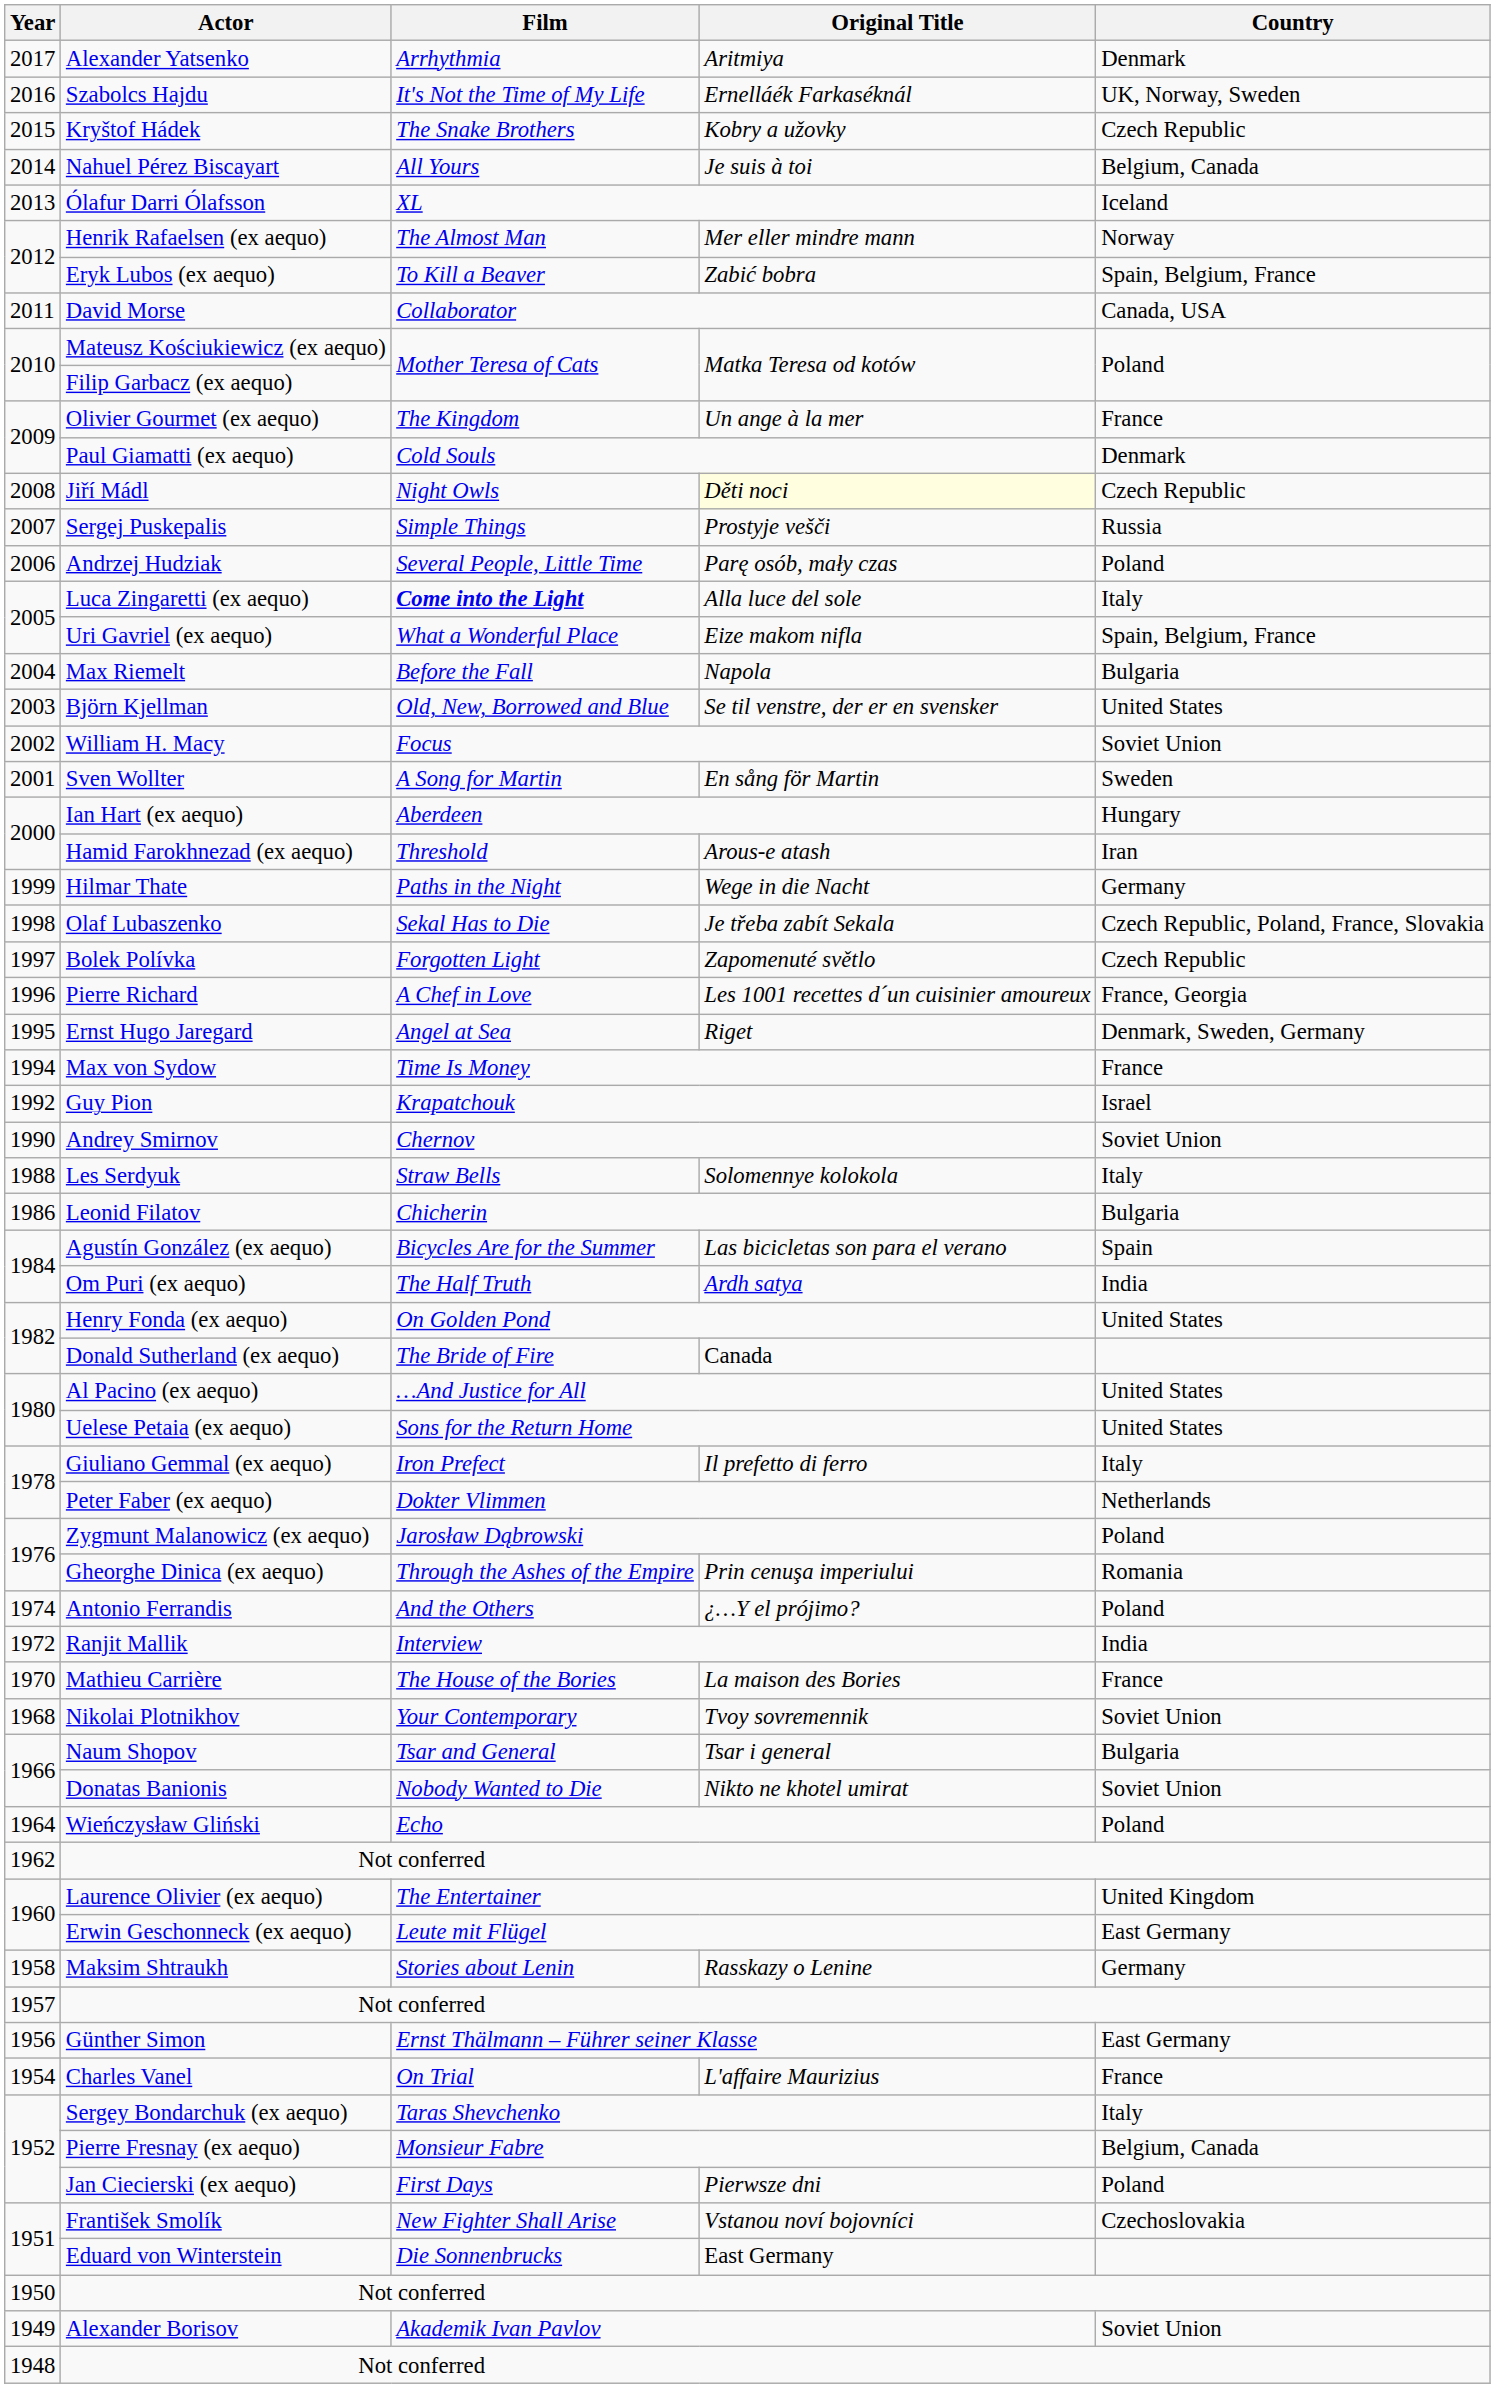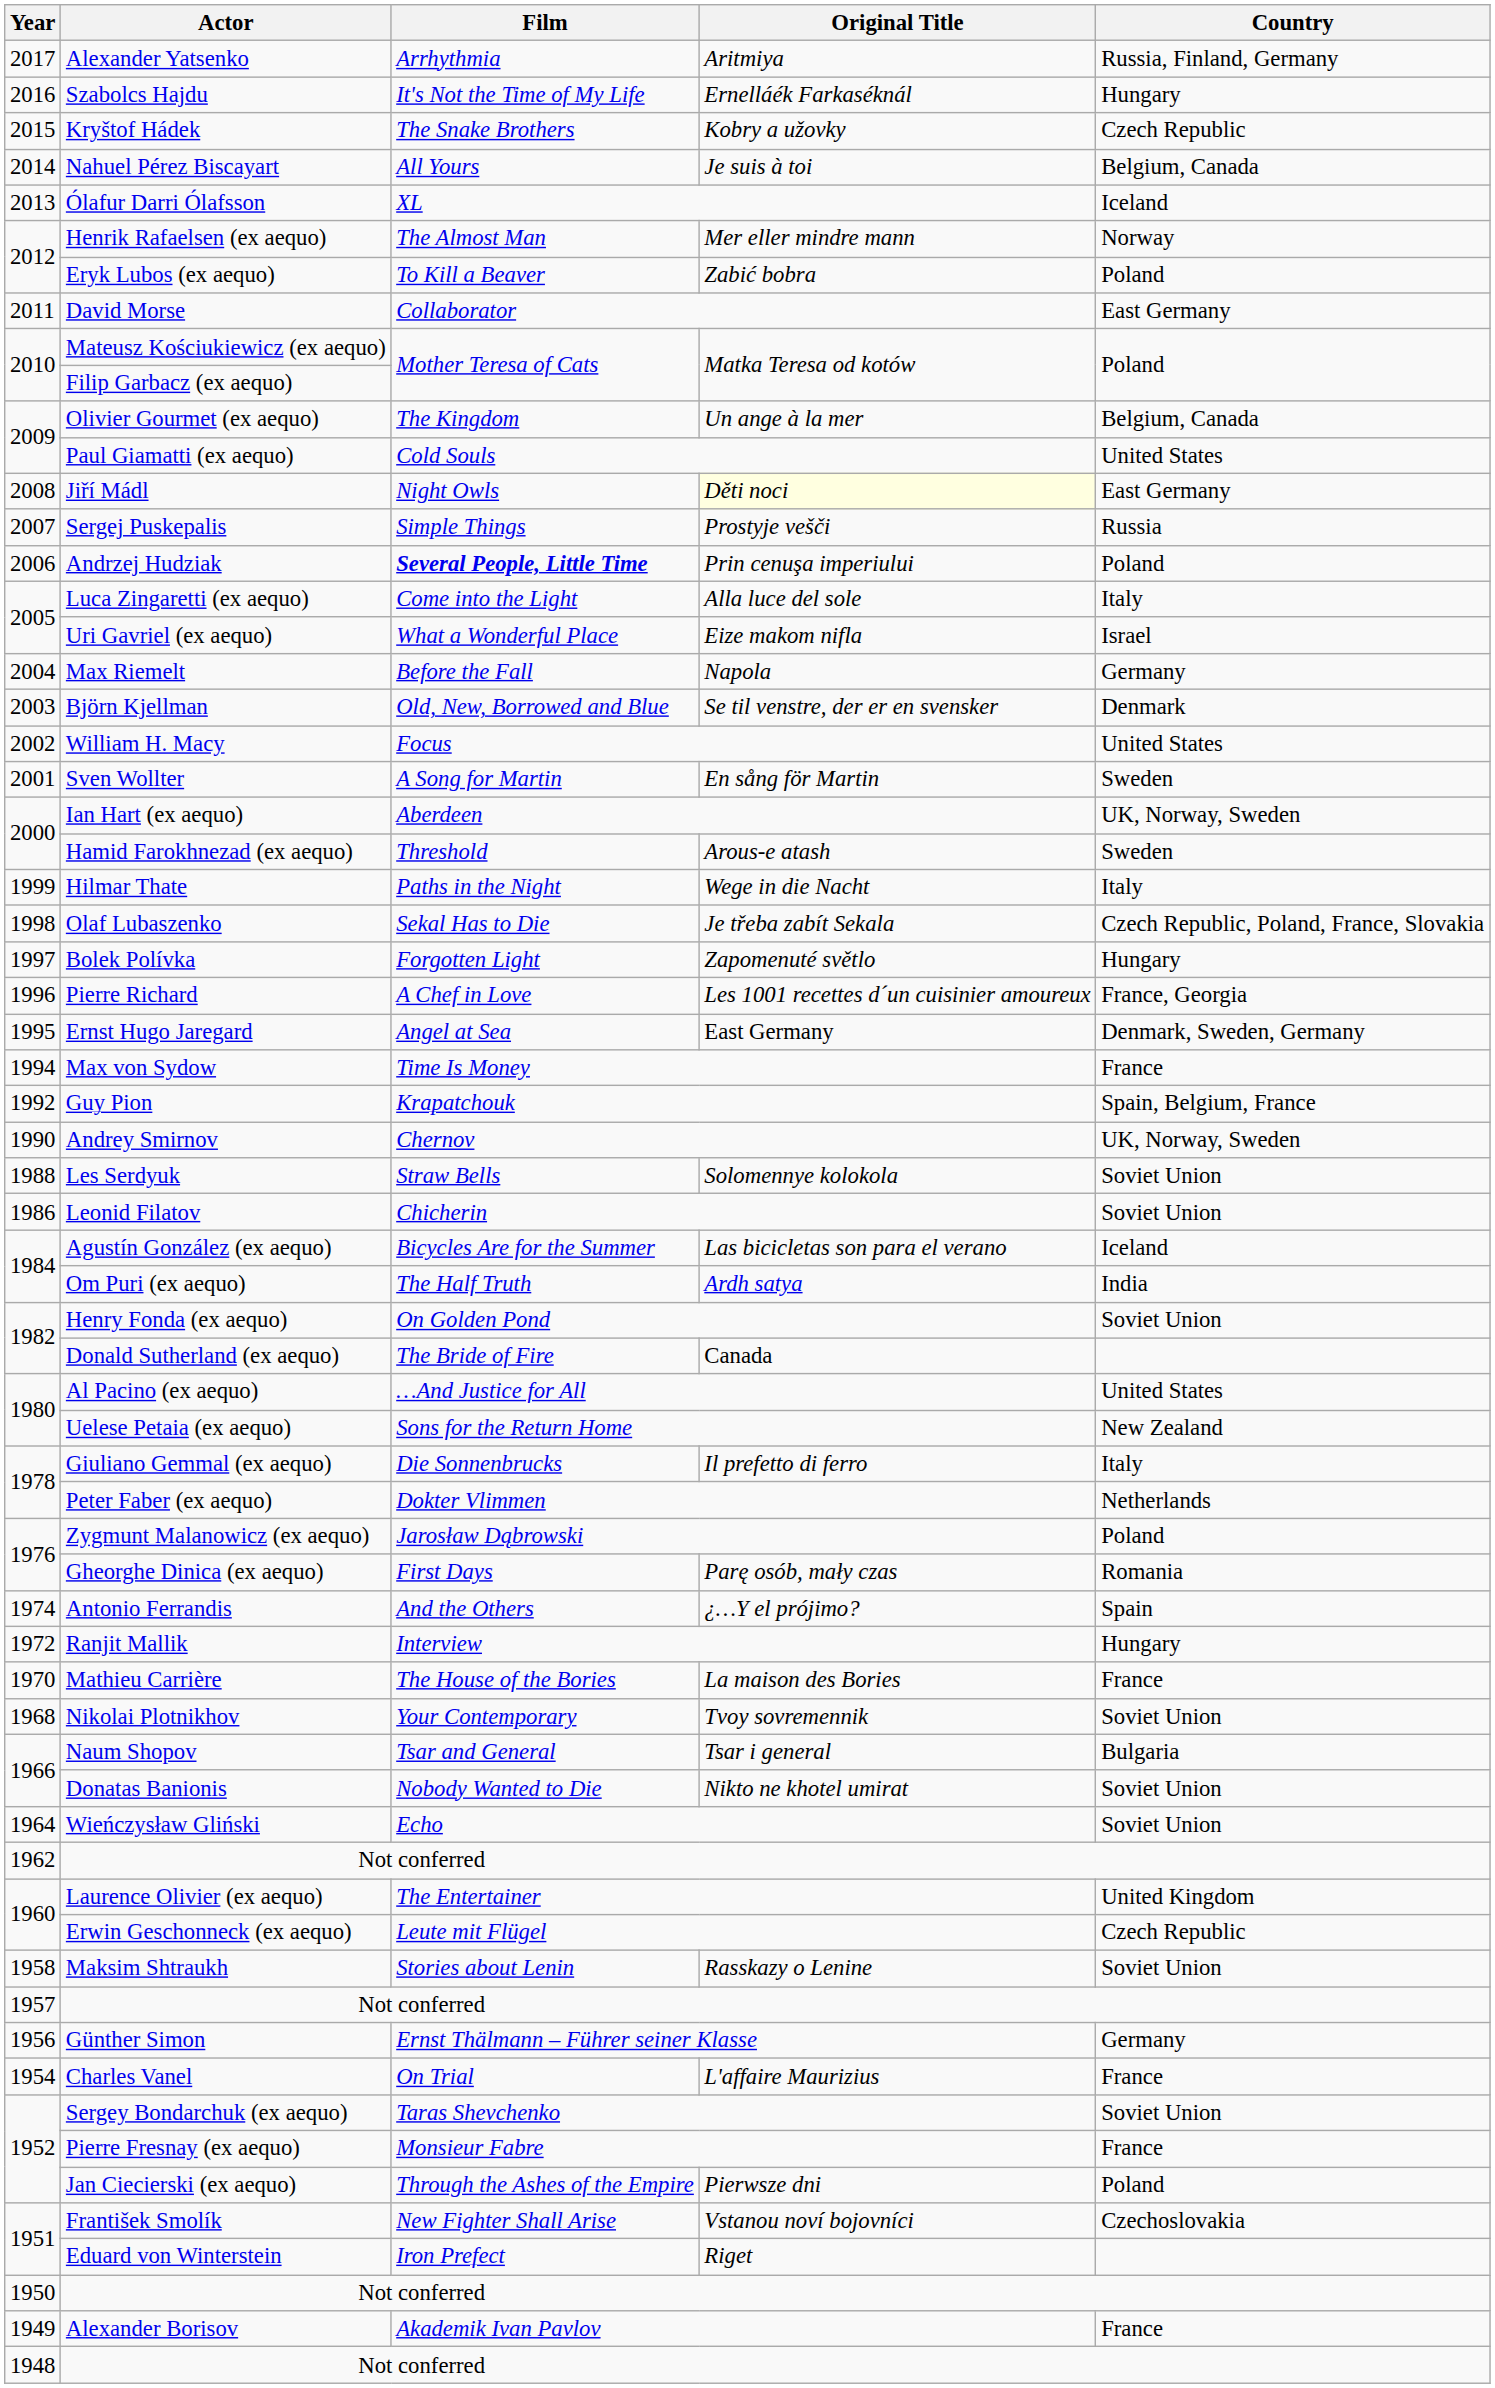Alexander Yatsenko | Country: Denmark -> Russia, Finland, Germany
Szabolcs Hajdu | Country: UK, Norway, Sweden -> Hungary
Eryk Lubos (ex aequo) | Country: Spain, Belgium, France -> Poland
David Morse | Country: Canada, USA -> East Germany
Olivier Gourmet (ex aequo) | Country: France -> Belgium, Canada
Paul Giamatti (ex aequo) | Country: Denmark -> United States
Jiří Mádl | Country: Czech Republic -> East Germany
Andrzej Hudziak | Film: normal -> bold
Andrzej Hudziak | Original Title: Parę osób, mały czas -> Prin cenuşa imperiului
Luca Zingaretti (ex aequo) | Film: bold -> normal
Uri Gavriel (ex aequo) | Country: Spain, Belgium, France -> Israel
Max Riemelt | Country: Bulgaria -> Germany
Björn Kjellman | Country: United States -> Denmark
William H. Macy | Country: Soviet Union -> United States
Ian Hart (ex aequo) | Country: Hungary -> UK, Norway, Sweden
Hamid Farokhnezad (ex aequo) | Country: Iran -> Sweden
Hilmar Thate | Country: Germany -> Italy
Bolek Polívka | Country: Czech Republic -> Hungary
Ernst Hugo Jaregard | Original Title: Riget -> East Germany
Guy Pion | Country: Israel -> Spain, Belgium, France
Andrey Smirnov | Country: Soviet Union -> UK, Norway, Sweden
Les Serdyuk | Country: Italy -> Soviet Union
Leonid Filatov | Country: Bulgaria -> Soviet Union
Agustín González (ex aequo) | Country: Spain -> Iceland
Henry Fonda (ex aequo) | Country: United States -> Soviet Union
Uelese Petaia (ex aequo) | Country: United States -> New Zealand
Giuliano Gemmal (ex aequo) | Film: Iron Prefect -> Die Sonnenbrucks
Gheorghe Dinica (ex aequo) | Film: Through the Ashes of the Empire -> First Days
Gheorghe Dinica (ex aequo) | Original Title: Prin cenuşa imperiului -> Parę osób, mały czas
Antonio Ferrandis | Country: Poland -> Spain
Ranjit Mallik | Country: India -> Hungary
Wieńczysław Gliński | Country: Poland -> Soviet Union
Erwin Geschonneck (ex aequo) | Country: East Germany -> Czech Republic
Maksim Shtraukh | Country: Germany -> Soviet Union
Günther Simon | Country: East Germany -> Germany
Sergey Bondarchuk (ex aequo) | Country: Italy -> Soviet Union
Pierre Fresnay (ex aequo) | Country: Belgium, Canada -> France
Jan Ciecierski (ex aequo) | Film: First Days -> Through the Ashes of the Empire
Eduard von Winterstein | Film: Die Sonnenbrucks -> Iron Prefect
Eduard von Winterstein | Original Title: East Germany -> Riget
Alexander Borisov | Country: Soviet Union -> France
